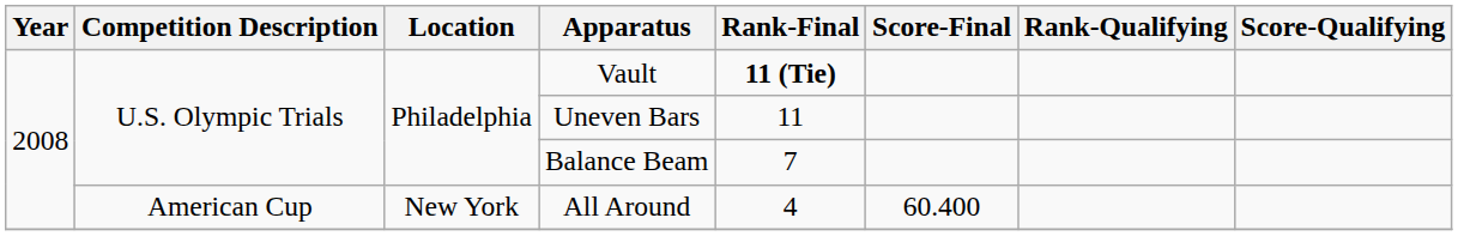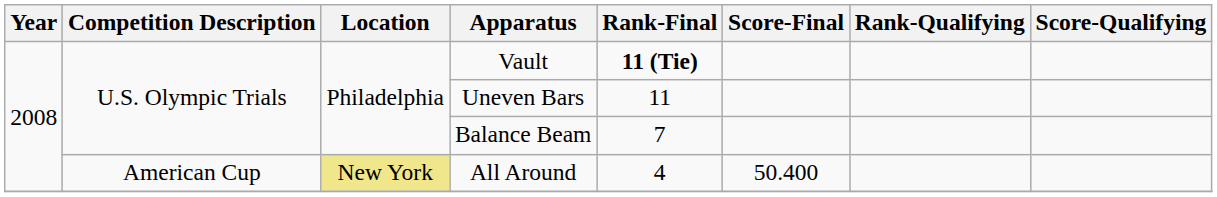All Around | Location: no background -> khaki background
All Around | Score-Final: 60.400 -> 50.400
